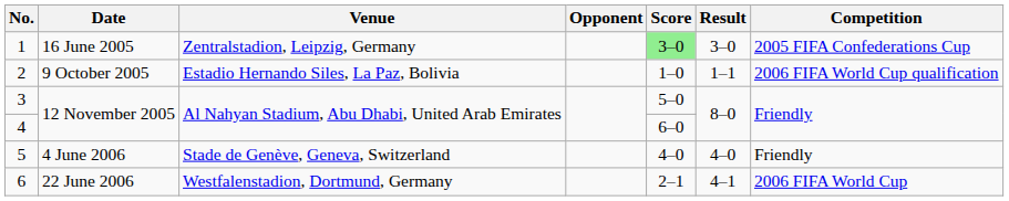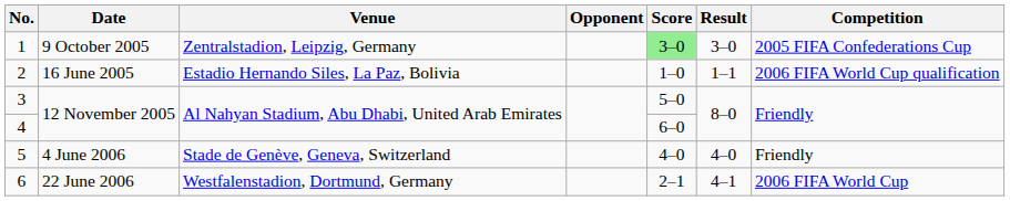1 | Date: 16 June 2005 -> 9 October 2005
2 | Date: 9 October 2005 -> 16 June 2005
